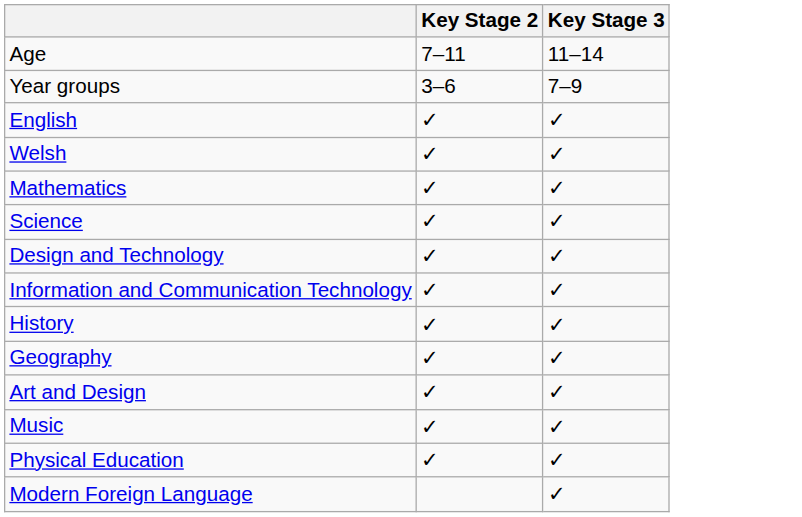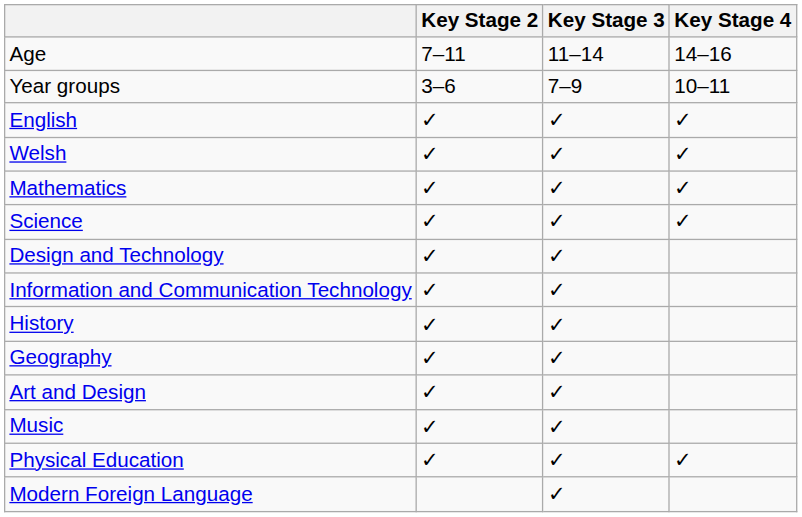+ column: Key Stage 4 | 14–16 | 10–11 | ✓ | ✓ | ✓ | ✓ | ✓
